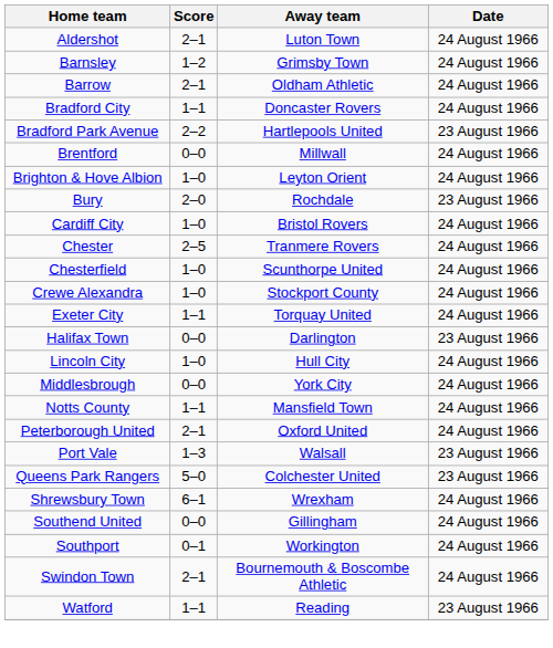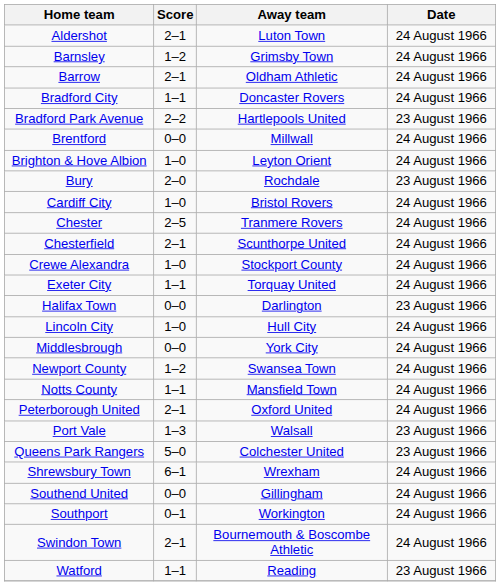Chesterfield | Score: 1–0 -> 2–1
+ row: Newport County | 1–2 | Swansea Town | 24 August 1966
